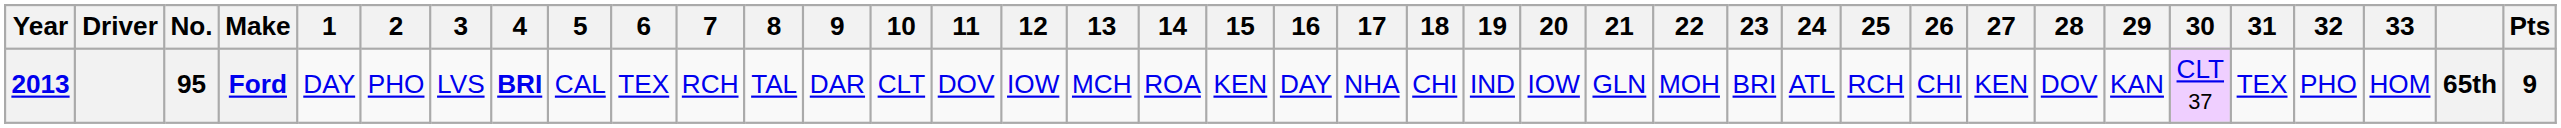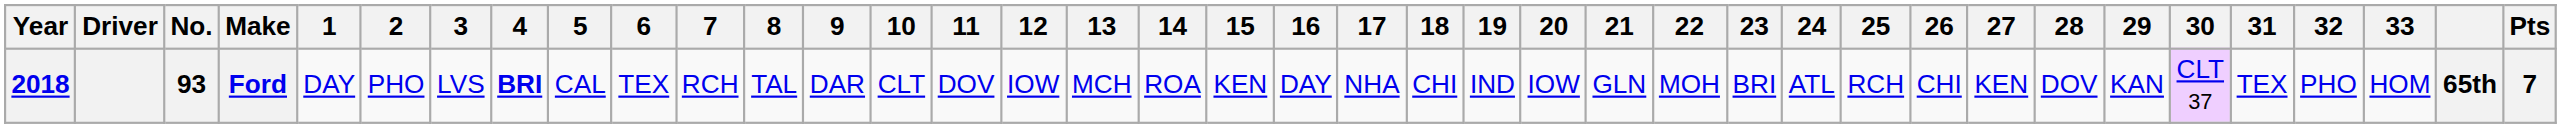Ford | Year: 2013 -> 2018
Ford | No.: 95 -> 93
Ford | Pts: 9 -> 7
